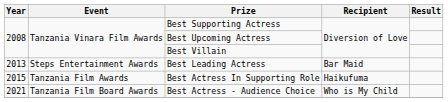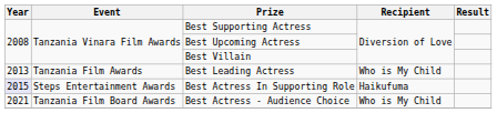Best Leading Actress | Event: Steps Entertainment Awards -> Tanzania Film Awards
Best Leading Actress | Recipient: Bar Maid -> Who is My Child
Best Actress In Supporting Role | Year: no background -> lavender background
Best Actress In Supporting Role | Event: Tanzania Film Awards -> Steps Entertainment Awards
